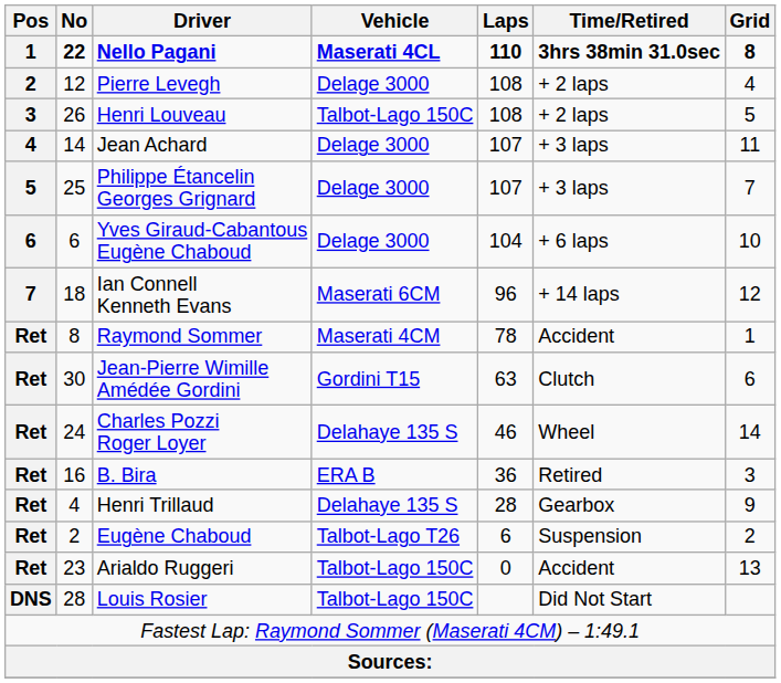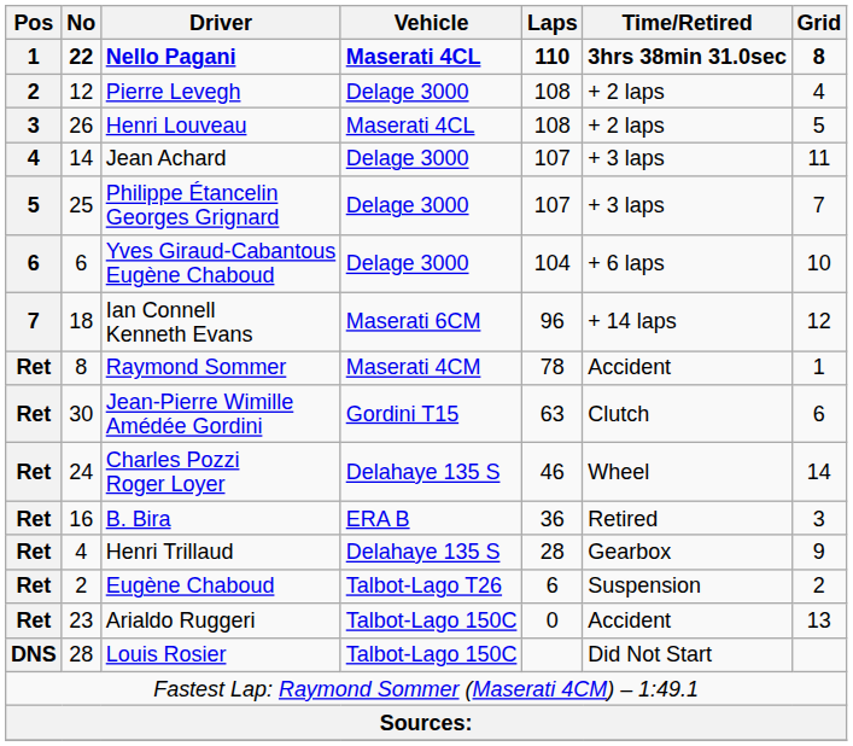Henri Louveau | Vehicle: Talbot-Lago 150C -> Maserati 4CL
